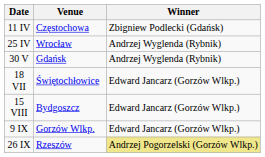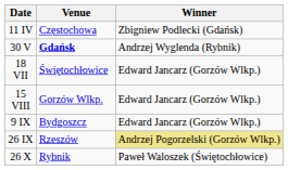- row: 25 IV | Wrocław | Andrzej Wyglenda (Rybnik)
30 V | Venue: normal -> bold
15 VIII | Venue: Bydgoszcz -> Gorzów Wlkp.
9 IX | Venue: Gorzów Wlkp. -> Bydgoszcz
+ row: 26 X | Rybnik | Paweł Waloszek (Świętochłowice)
